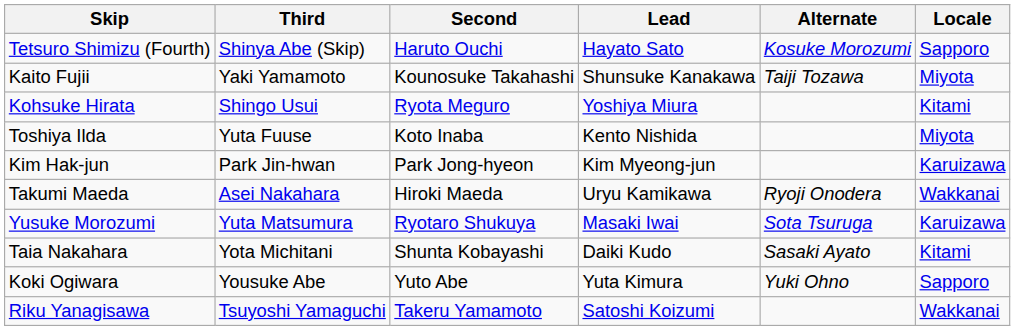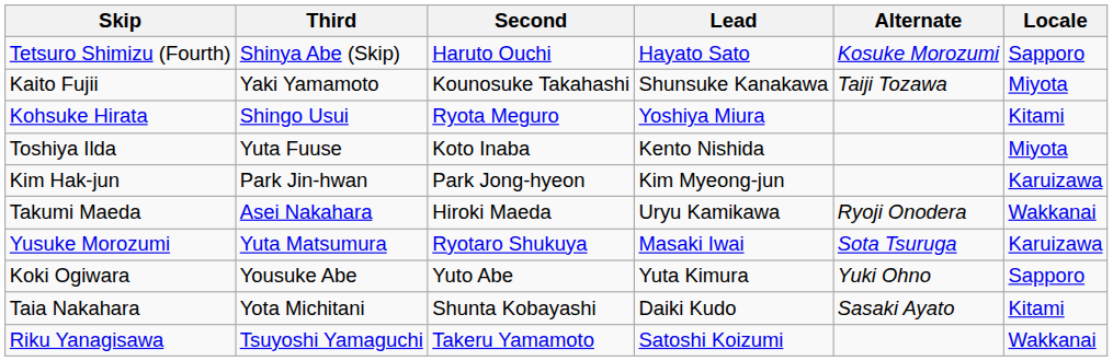rows swapped: Taia Nakahara <-> Koki Ogiwara
